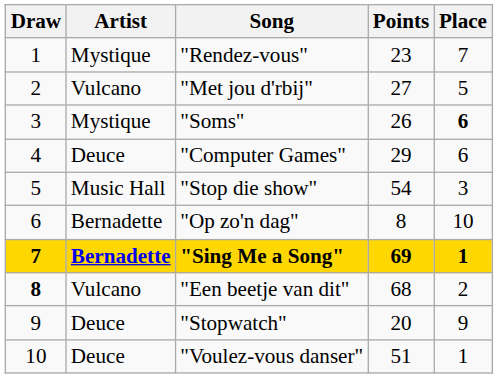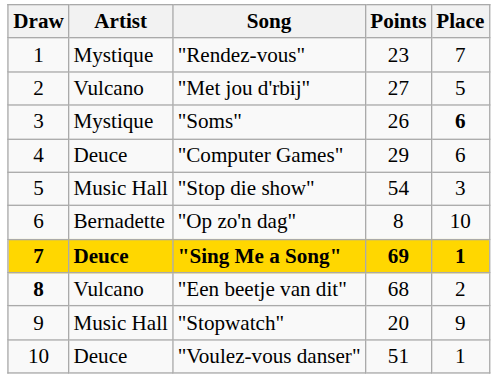"Sing Me a Song" | Artist: Bernadette -> Deuce
"Stopwatch" | Artist: Deuce -> Music Hall
